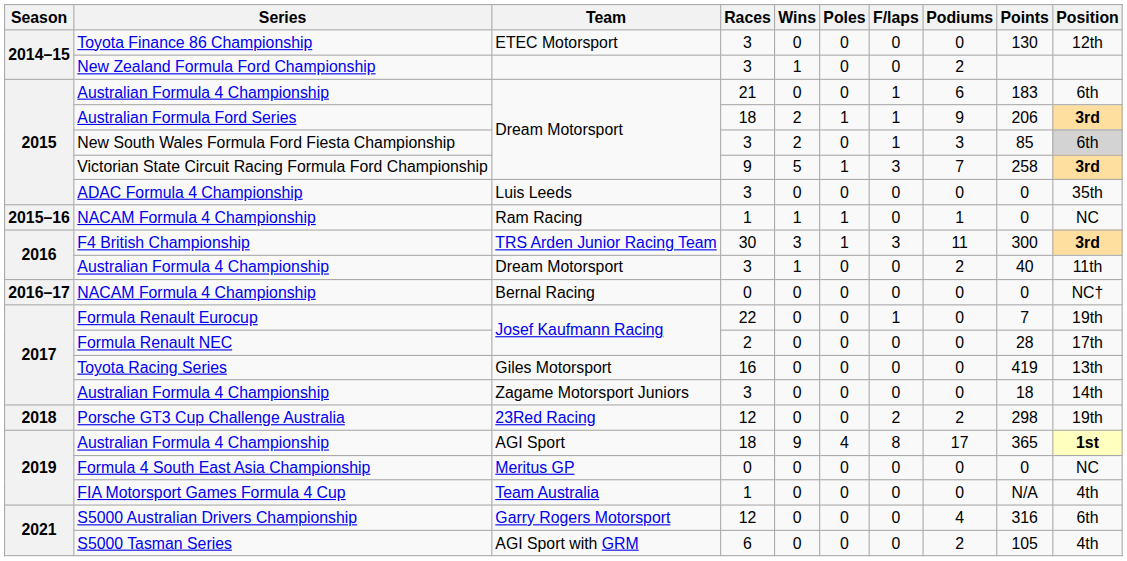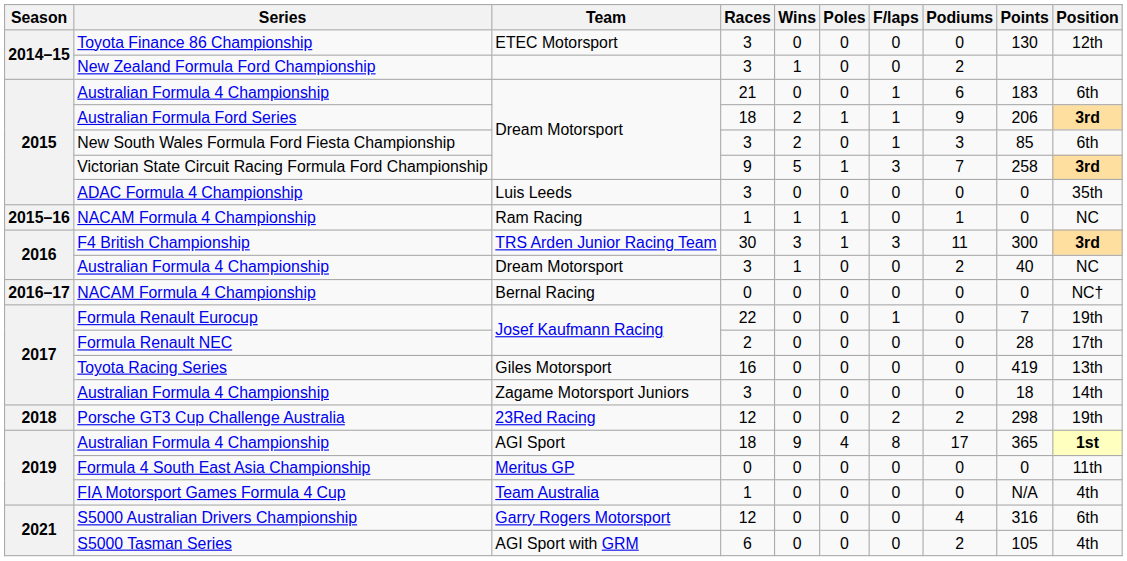New South Wales Formula Ford Fiesta Championship | Position: lightgrey background -> no background
2016 / Australian Formula 4 Championship | Position: 11th -> NC
Formula 4 South East Asia Championship | Position: NC -> 11th
